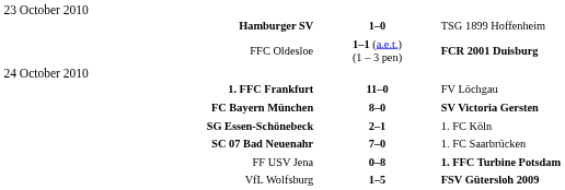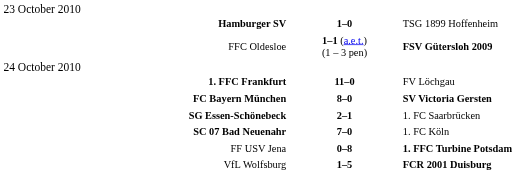FFC Oldesloe | column 3: FCR 2001 Duisburg -> FSV Gütersloh 2009
SG Essen-Schönebeck | column 3: 1. FC Köln -> 1. FC Saarbrücken
SC 07 Bad Neuenahr | column 3: 1. FC Saarbrücken -> 1. FC Köln
VfL Wolfsburg | column 3: FSV Gütersloh 2009 -> FCR 2001 Duisburg
